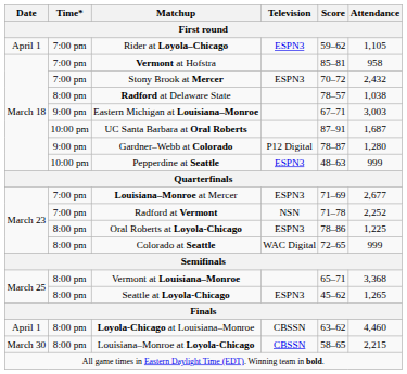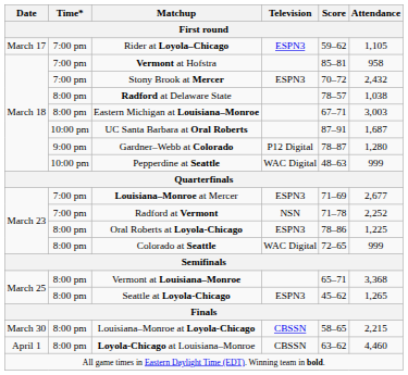Rider at Loyola–Chicago | Date: April 1 -> March 17
Eastern Michigan at Louisiana–Monroe | Time*: 9:00 pm -> 8:00 pm
Pepperdine at Seattle | Television: ESPN3 -> WAC Digital
rows swapped: Louisiana–Monroe at Loyola-Chicago <-> Loyola-Chicago at Louisiana–Monroe
